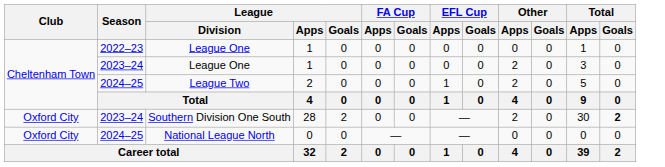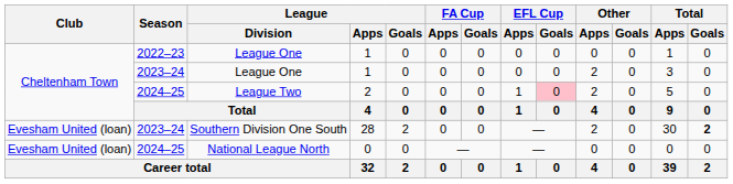League Two | EFL Cup / Goals: no background -> pink background
Southern Division One South | Club: Oxford City -> Evesham United (loan)
National League North | Club: Oxford City -> Evesham United (loan)
